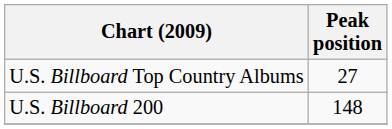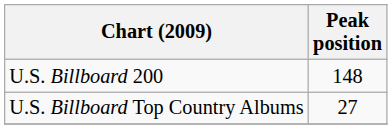rows swapped: U.S. Billboard Top Country Albums <-> U.S. Billboard 200
